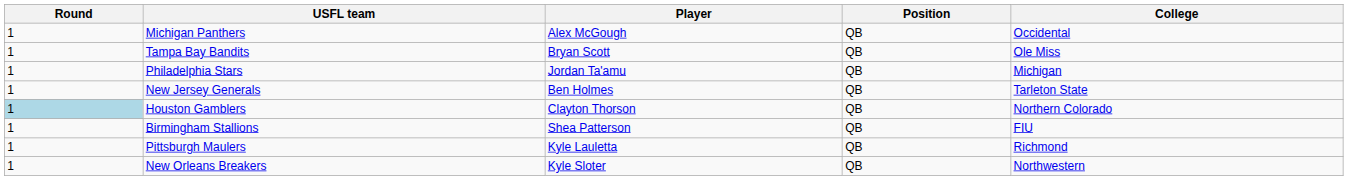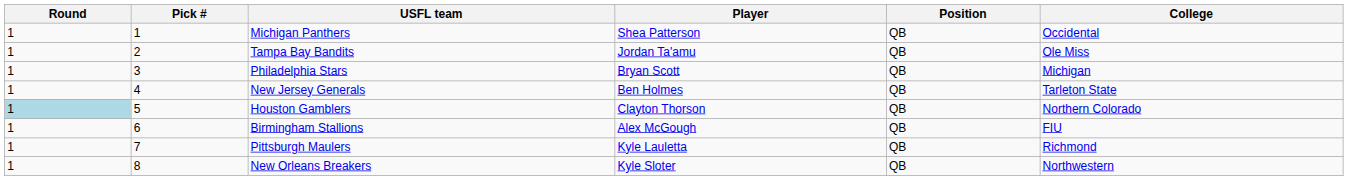+ column: Pick # | 1 | 2 | 3 | 4 | 5 | 6 | 7 | 8
Michigan Panthers | Player: Alex McGough -> Shea Patterson
Tampa Bay Bandits | Player: Bryan Scott -> Jordan Ta'amu
Philadelphia Stars | Player: Jordan Ta'amu -> Bryan Scott
Birmingham Stallions | Player: Shea Patterson -> Alex McGough
